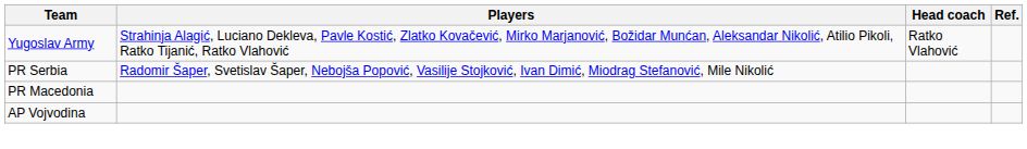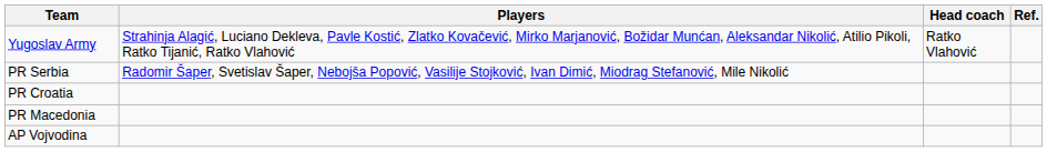+ row: PR Croatia
